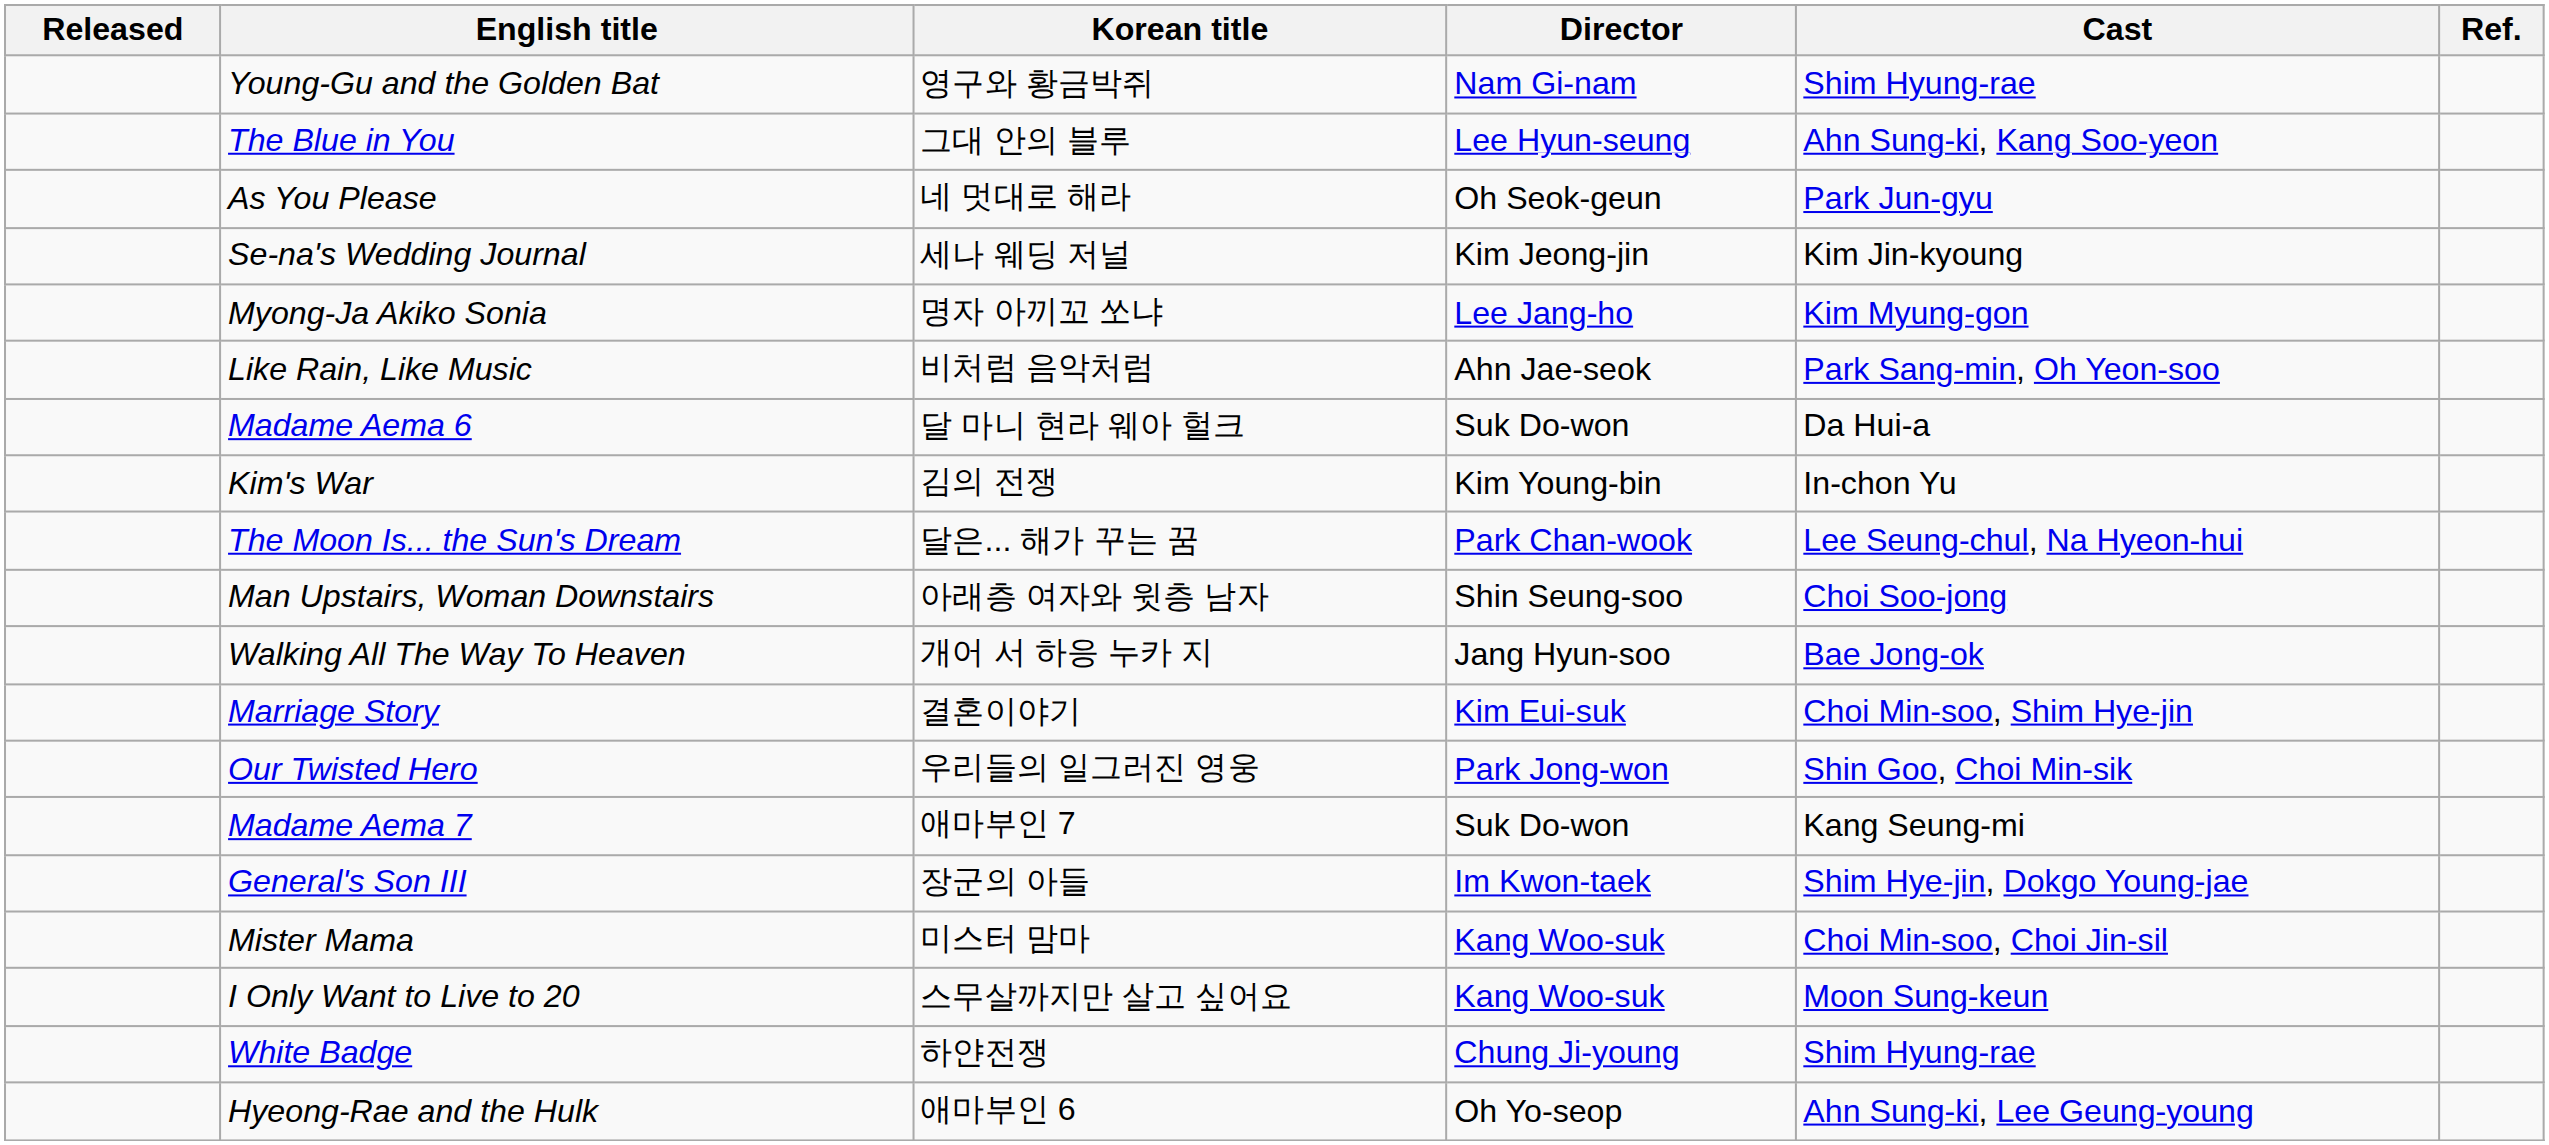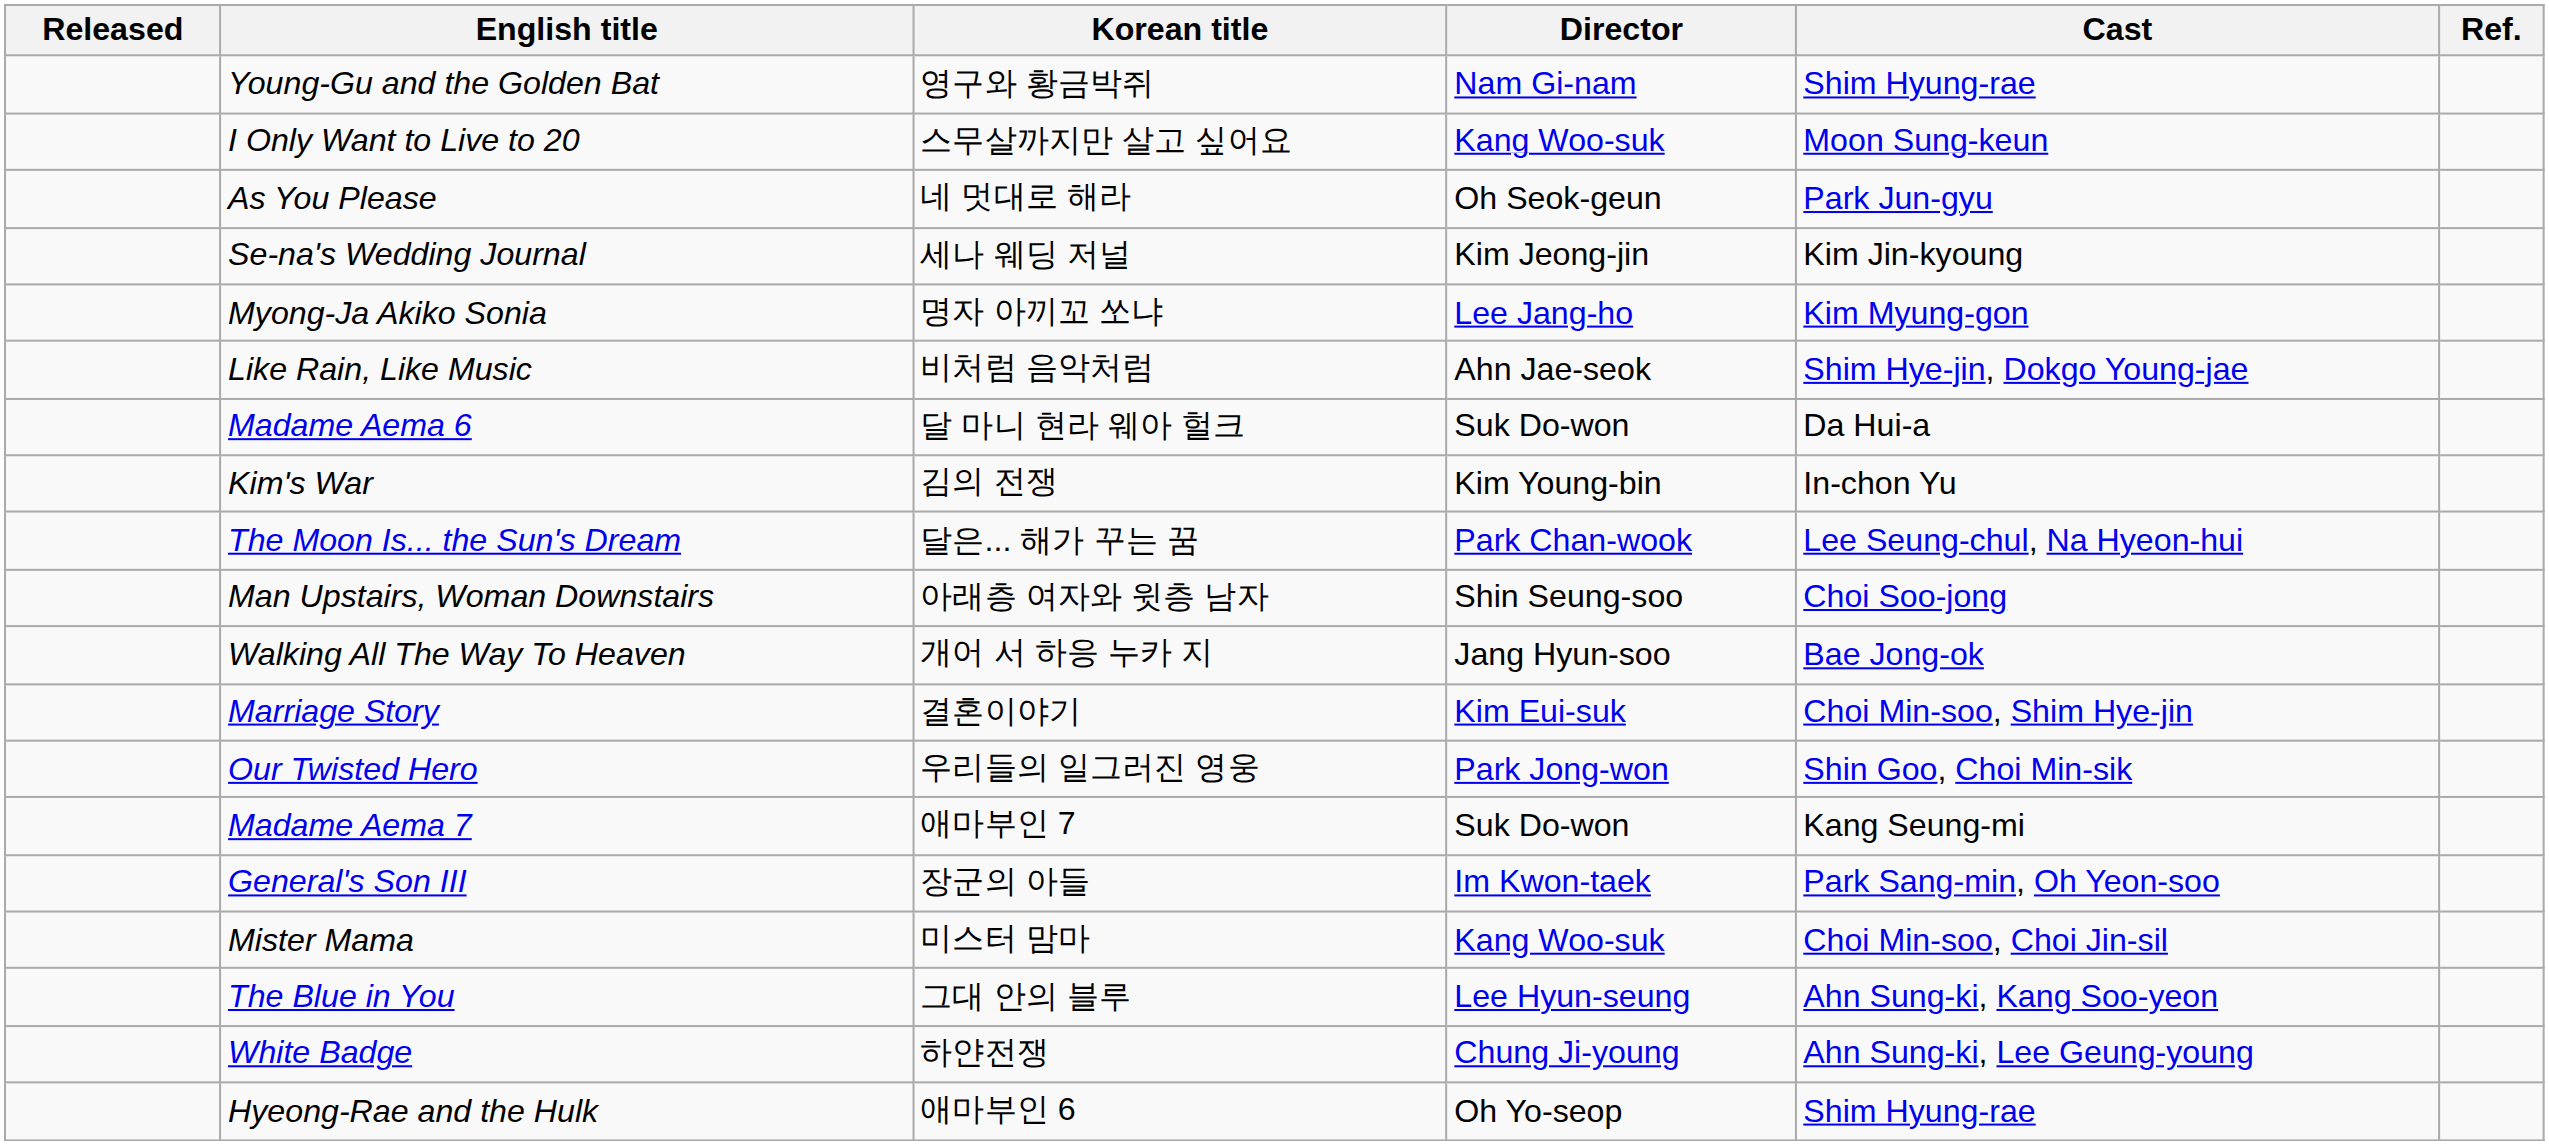rows swapped: I Only Want to Live to 20 <-> The Blue in You
Like Rain, Like Music | Cast: Park Sang-min, Oh Yeon-soo -> Shim Hye-jin, Dokgo Young-jae
General's Son III | Cast: Shim Hye-jin, Dokgo Young-jae -> Park Sang-min, Oh Yeon-soo
White Badge | Cast: Shim Hyung-rae -> Ahn Sung-ki, Lee Geung-young
Hyeong-Rae and the Hulk | Cast: Ahn Sung-ki, Lee Geung-young -> Shim Hyung-rae
